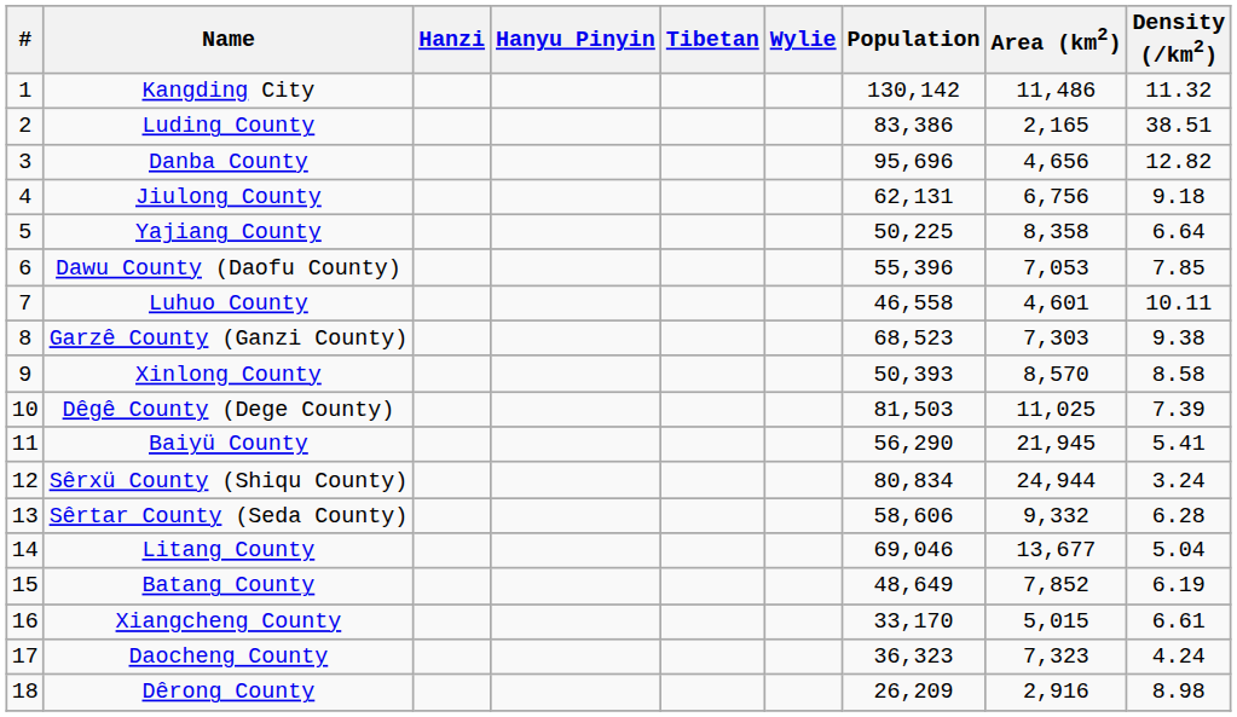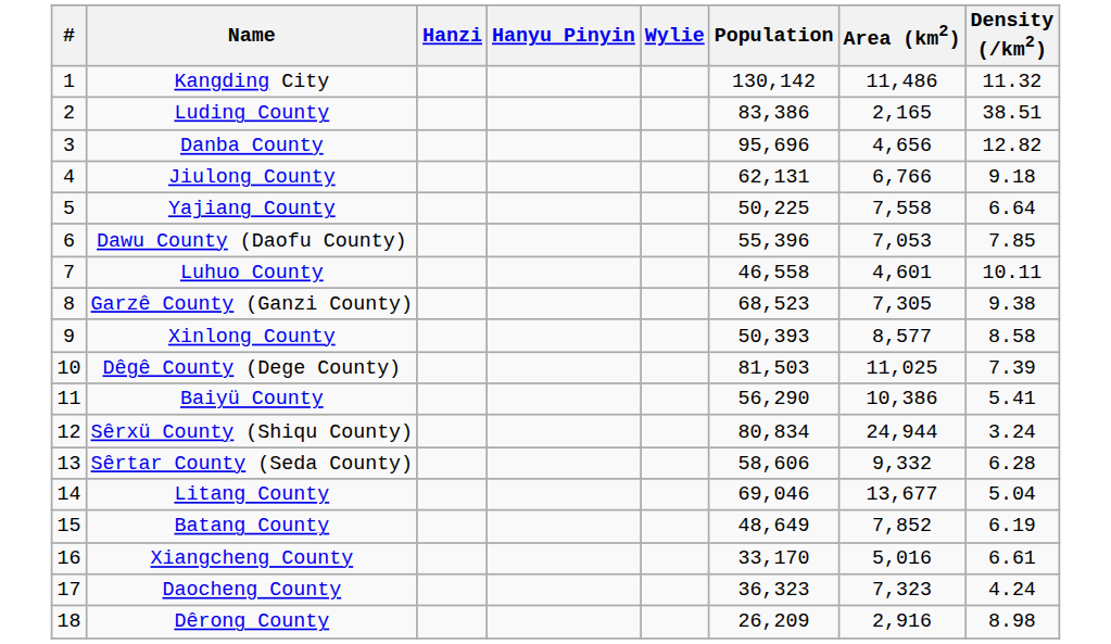- column: Tibetan
Jiulong County | Area (km2): 6,756 -> 6,766
Yajiang County | Area (km2): 8,358 -> 7,558
Garzê County (Ganzi County) | Area (km2): 7,303 -> 7,305
Xinlong County | Area (km2): 8,570 -> 8,577
Baiyü County | Area (km2): 21,945 -> 10,386
Xiangcheng County | Area (km2): 5,015 -> 5,016
